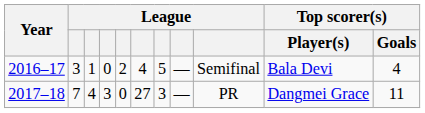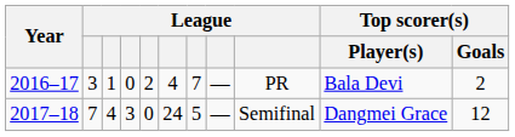2016–17 | column 7: 5 -> 7
2016–17 | column 9: Semifinal -> PR
2016–17 | Top scorer(s) / Goals: 4 -> 2
2017–18 | column 6: 27 -> 24
2017–18 | column 7: 3 -> 5
2017–18 | column 9: PR -> Semifinal
2017–18 | Top scorer(s) / Goals: 11 -> 12
